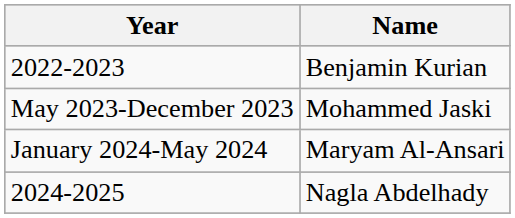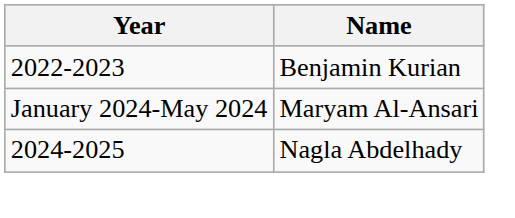- row: May 2023-December 2023 | Mohammed Jaski
